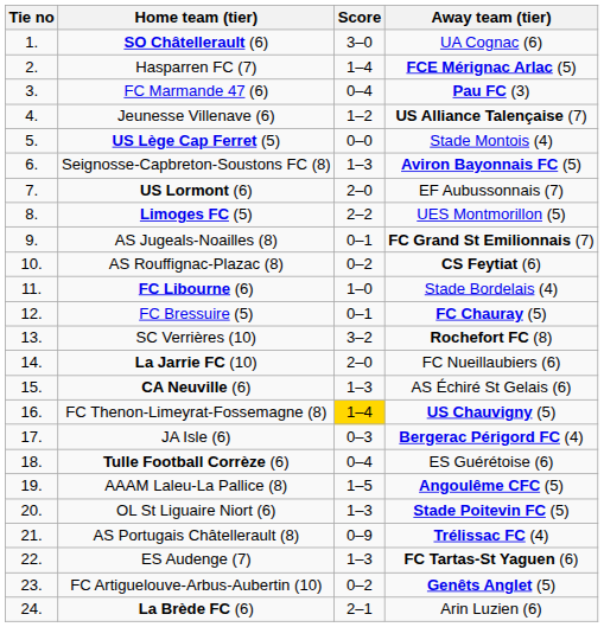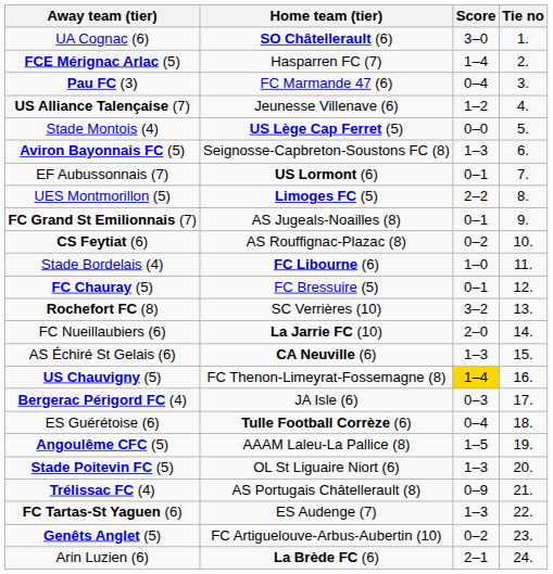columns swapped: Tie no <-> Away team (tier)
US Lormont (6) | Score: 2–0 -> 0–1
